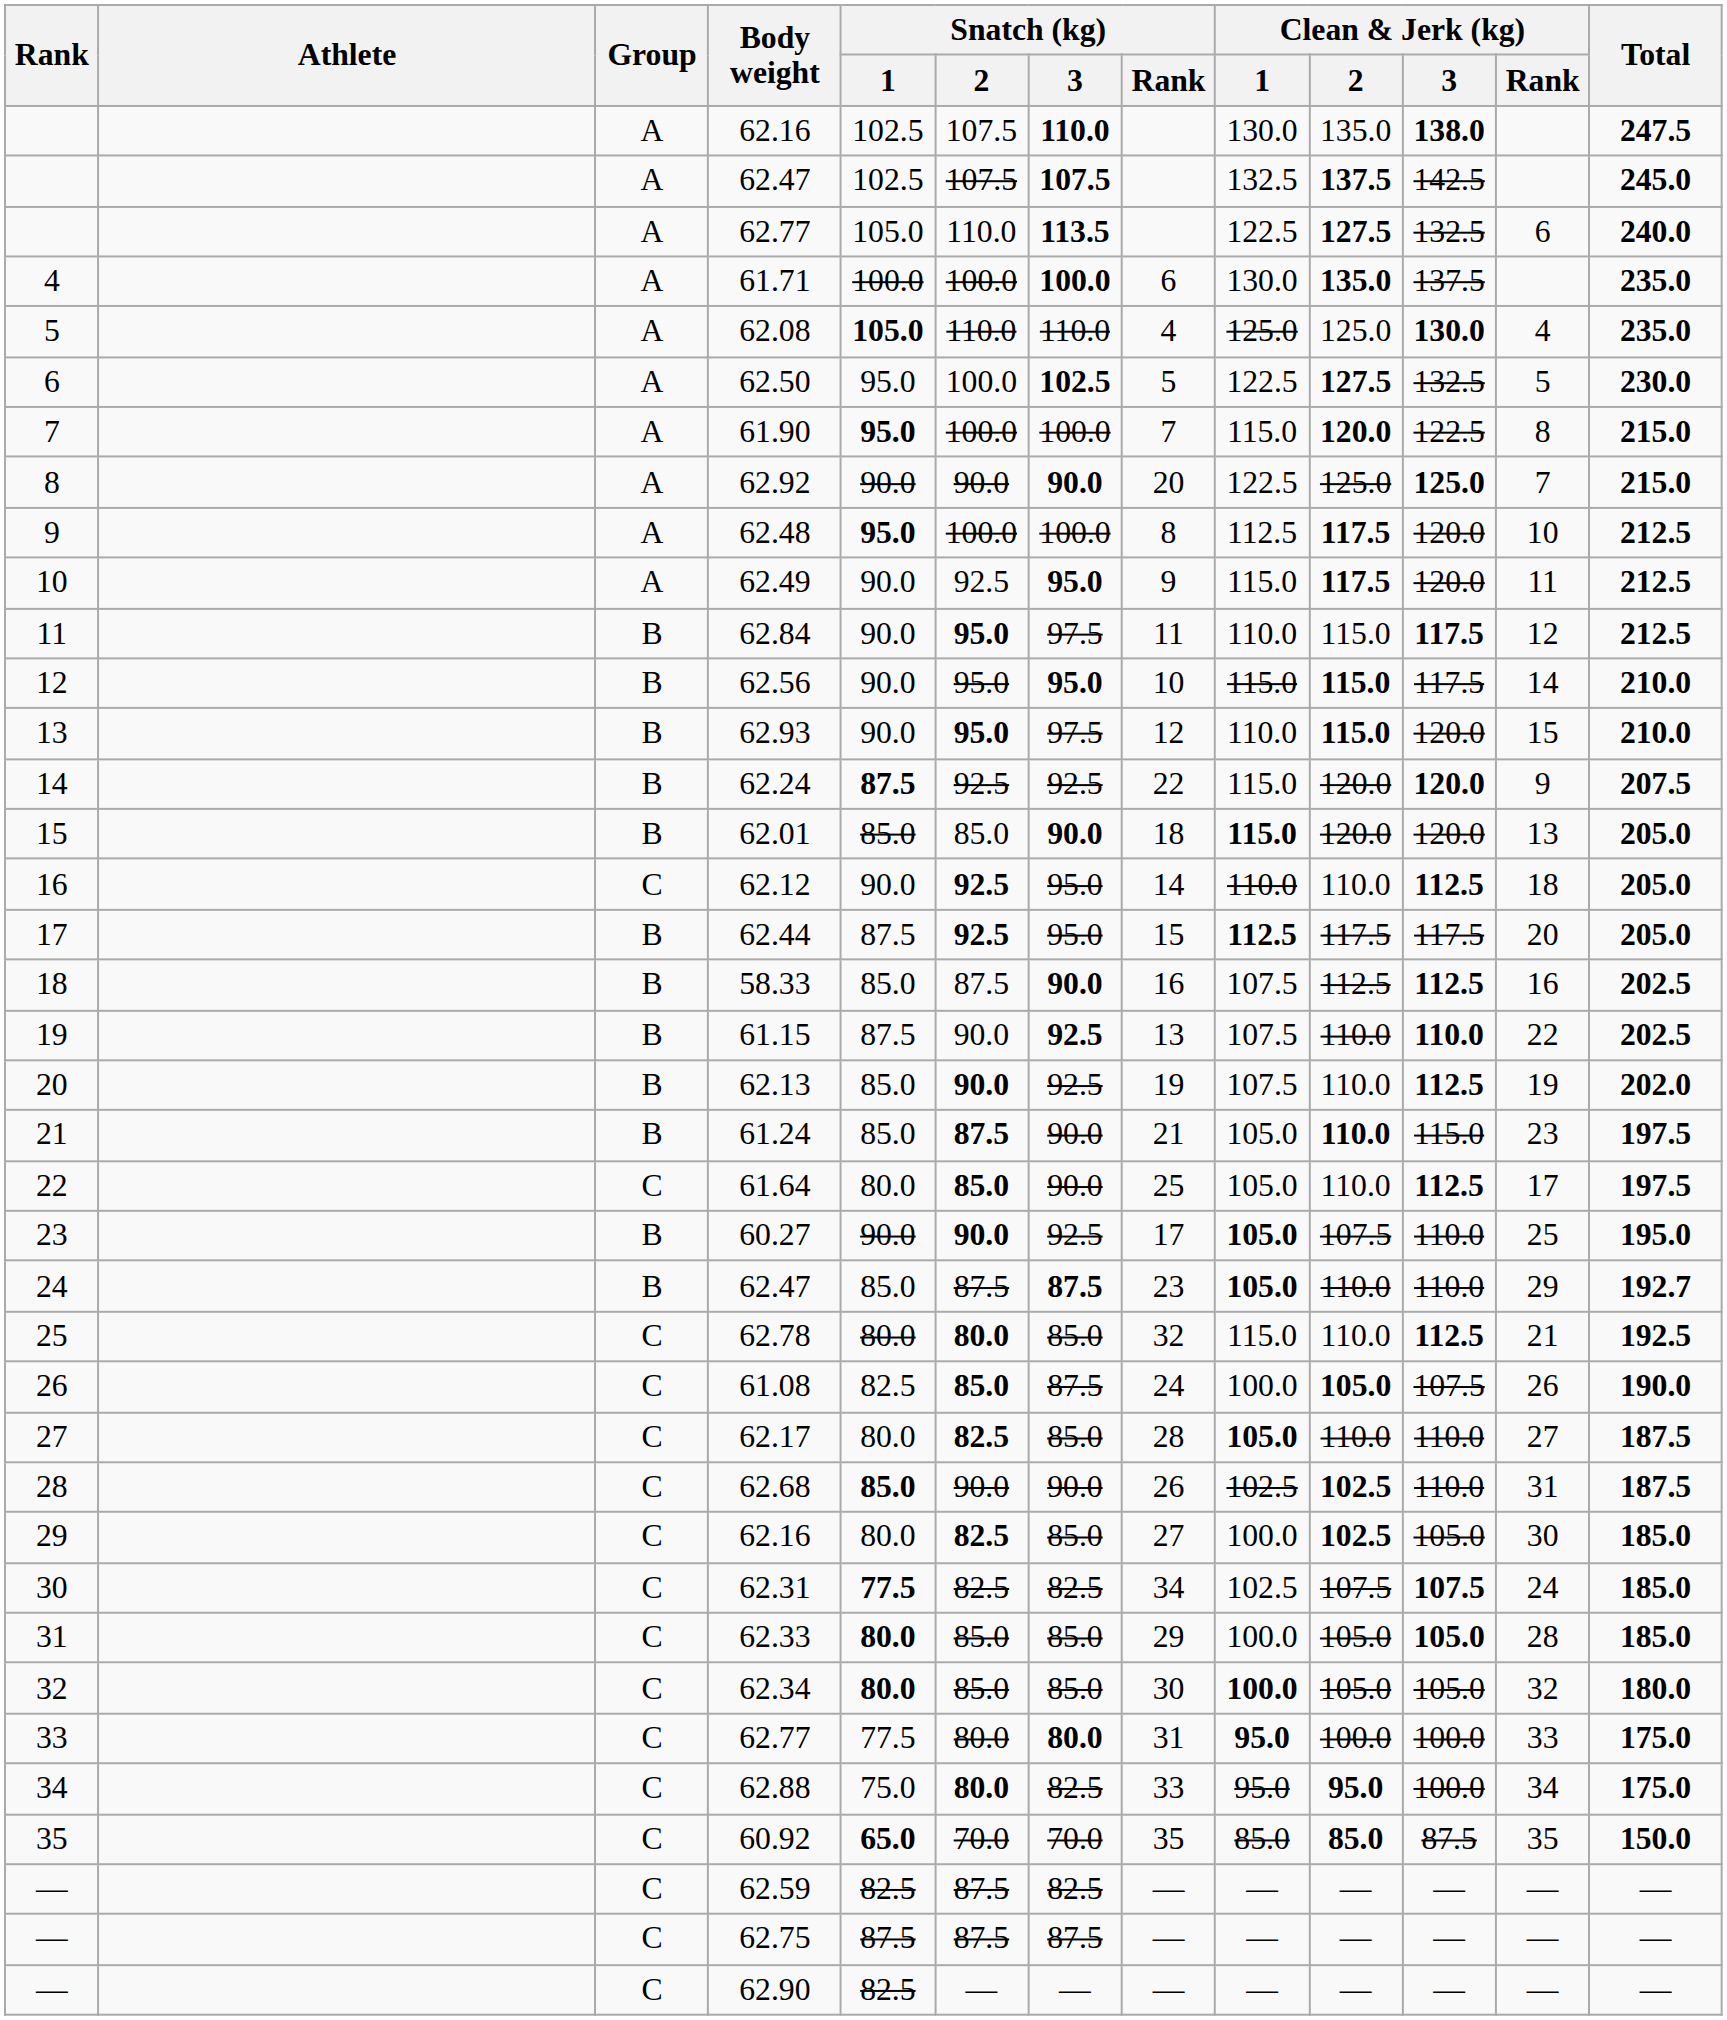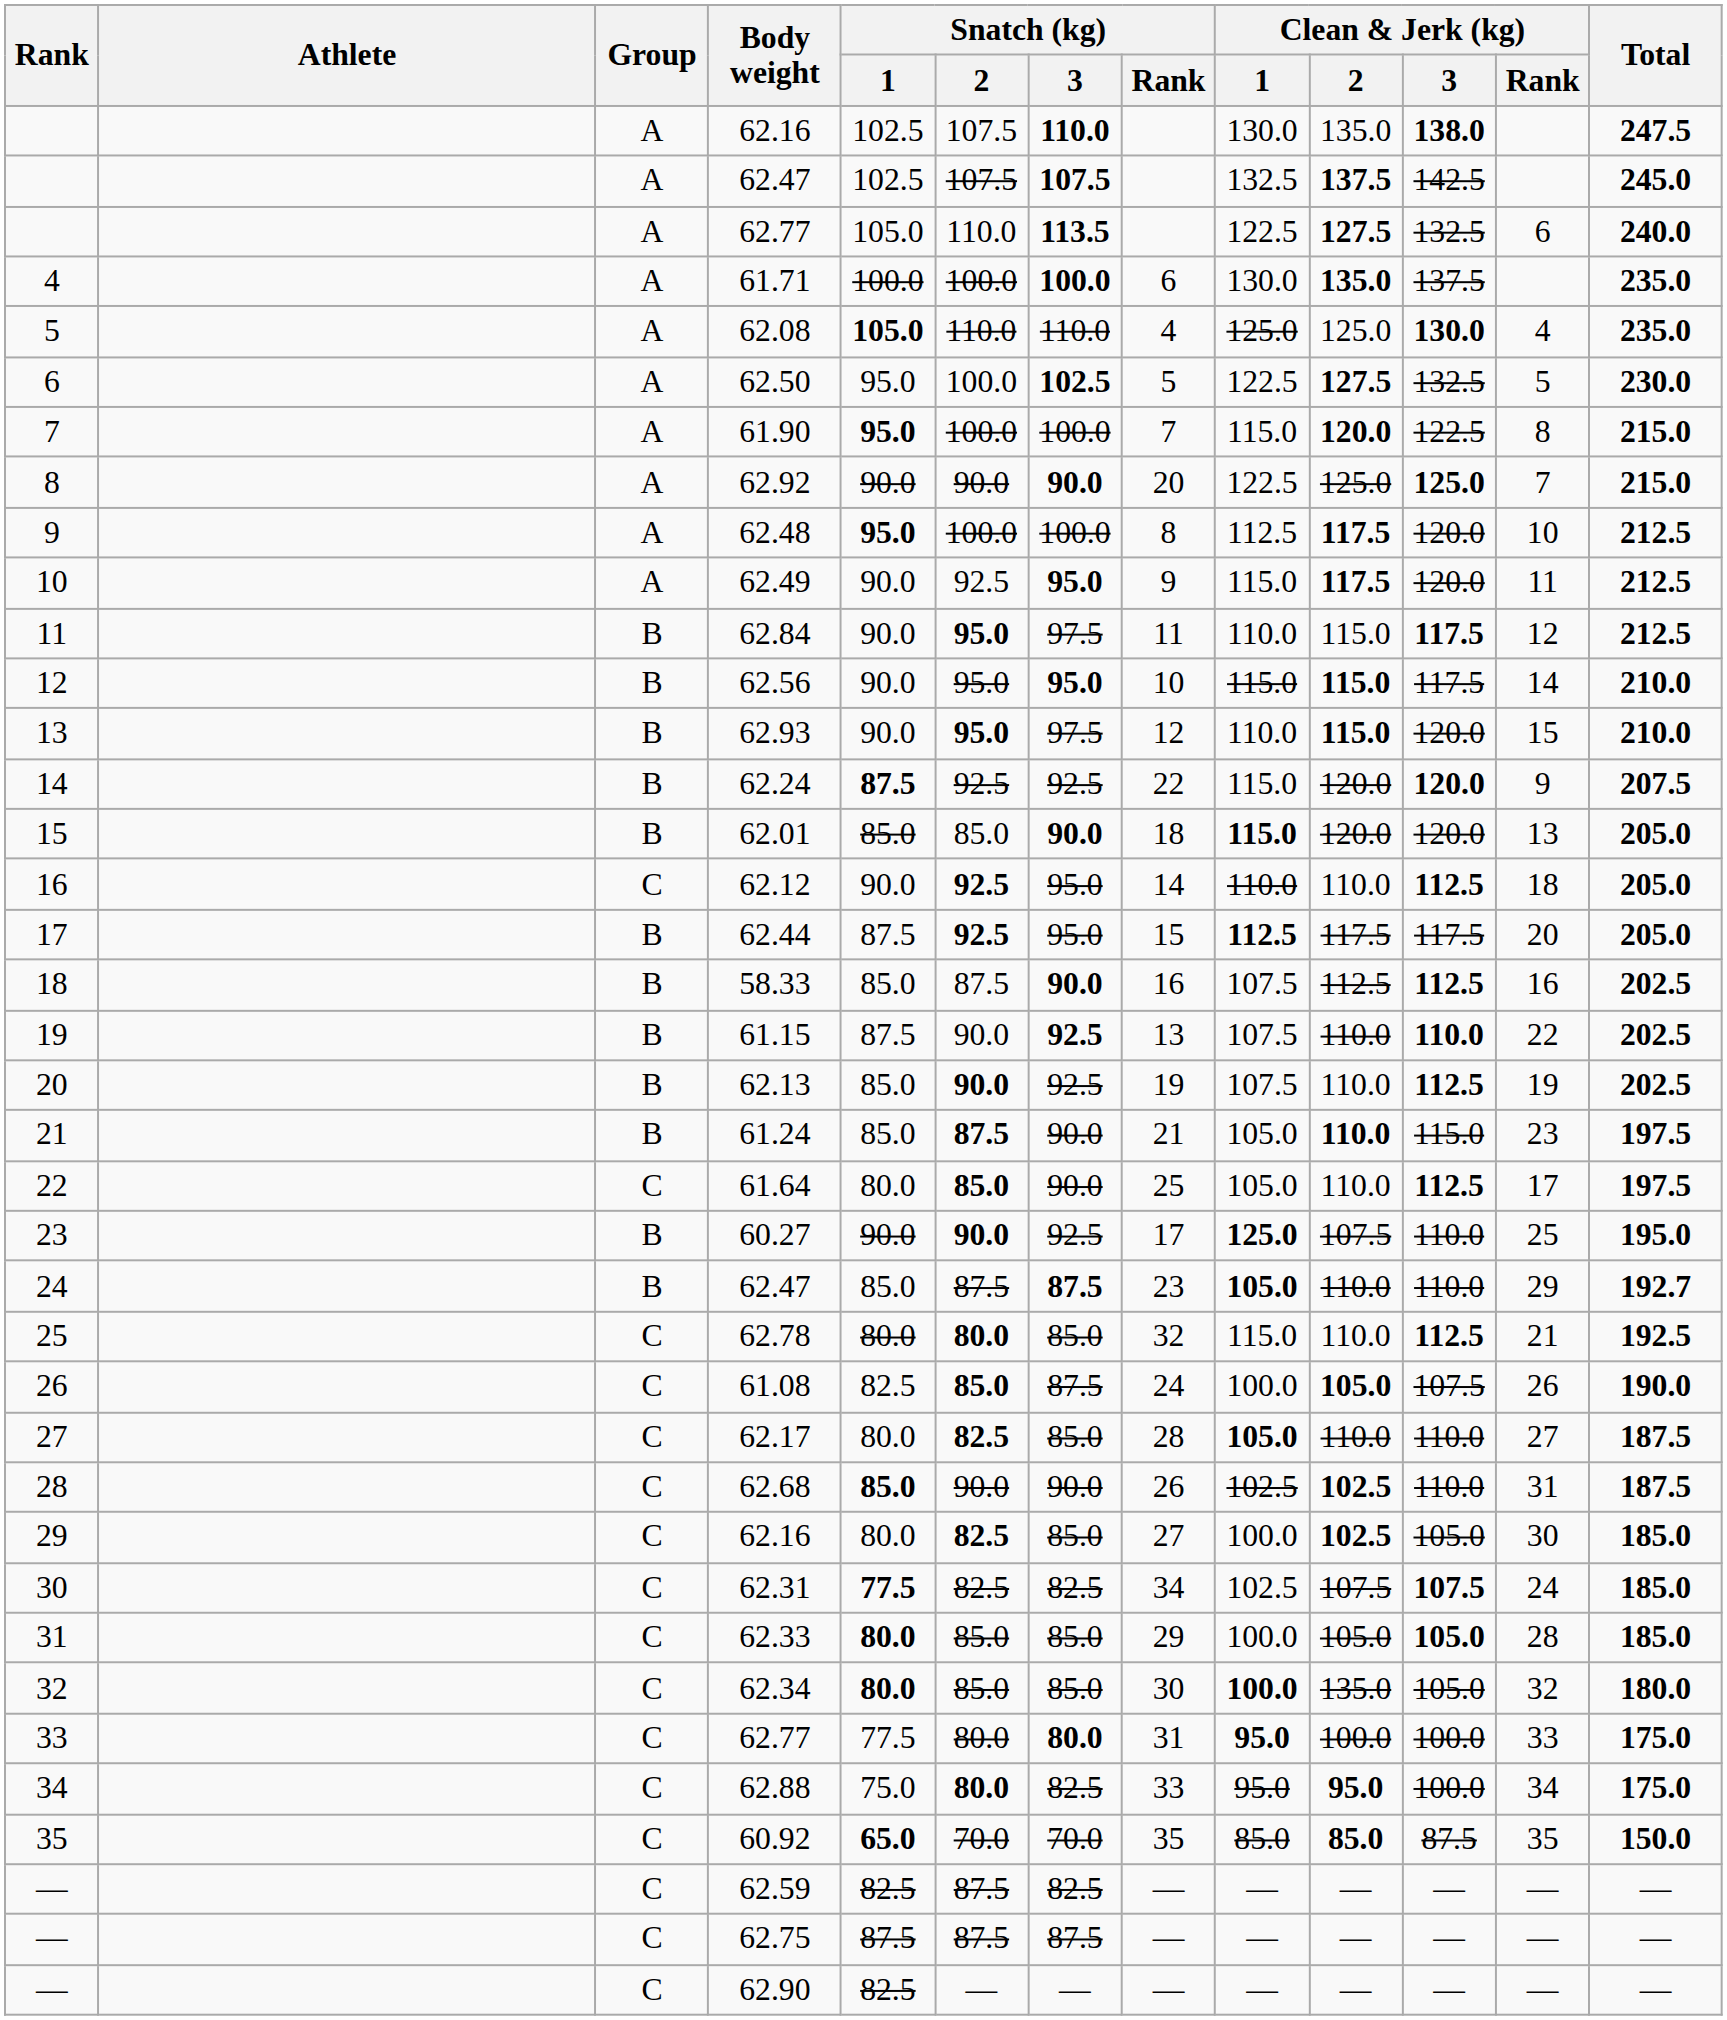62.13 | Total: 202.0 -> 202.5
60.27 | Clean & Jerk (kg) / 1: 105.0 -> 125.0
62.34 | Clean & Jerk (kg) / 2: 105.0 -> 135.0
